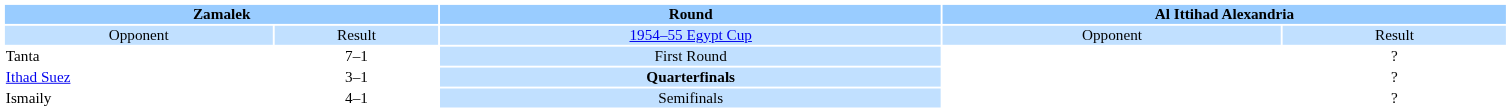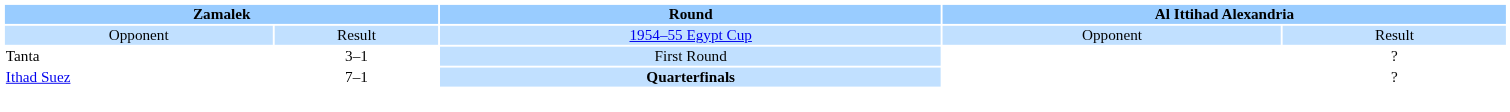Tanta | column 2: 7–1 -> 3–1
Ithad Suez | column 2: 3–1 -> 7–1
- row: Ismaily | 4–1 | Semifinals | ?
